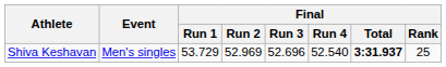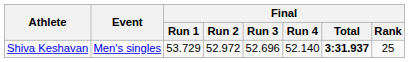Shiva Keshavan | Final / Run 2: 52.969 -> 52.972
Shiva Keshavan | Final / Run 4: 52.540 -> 52.140
